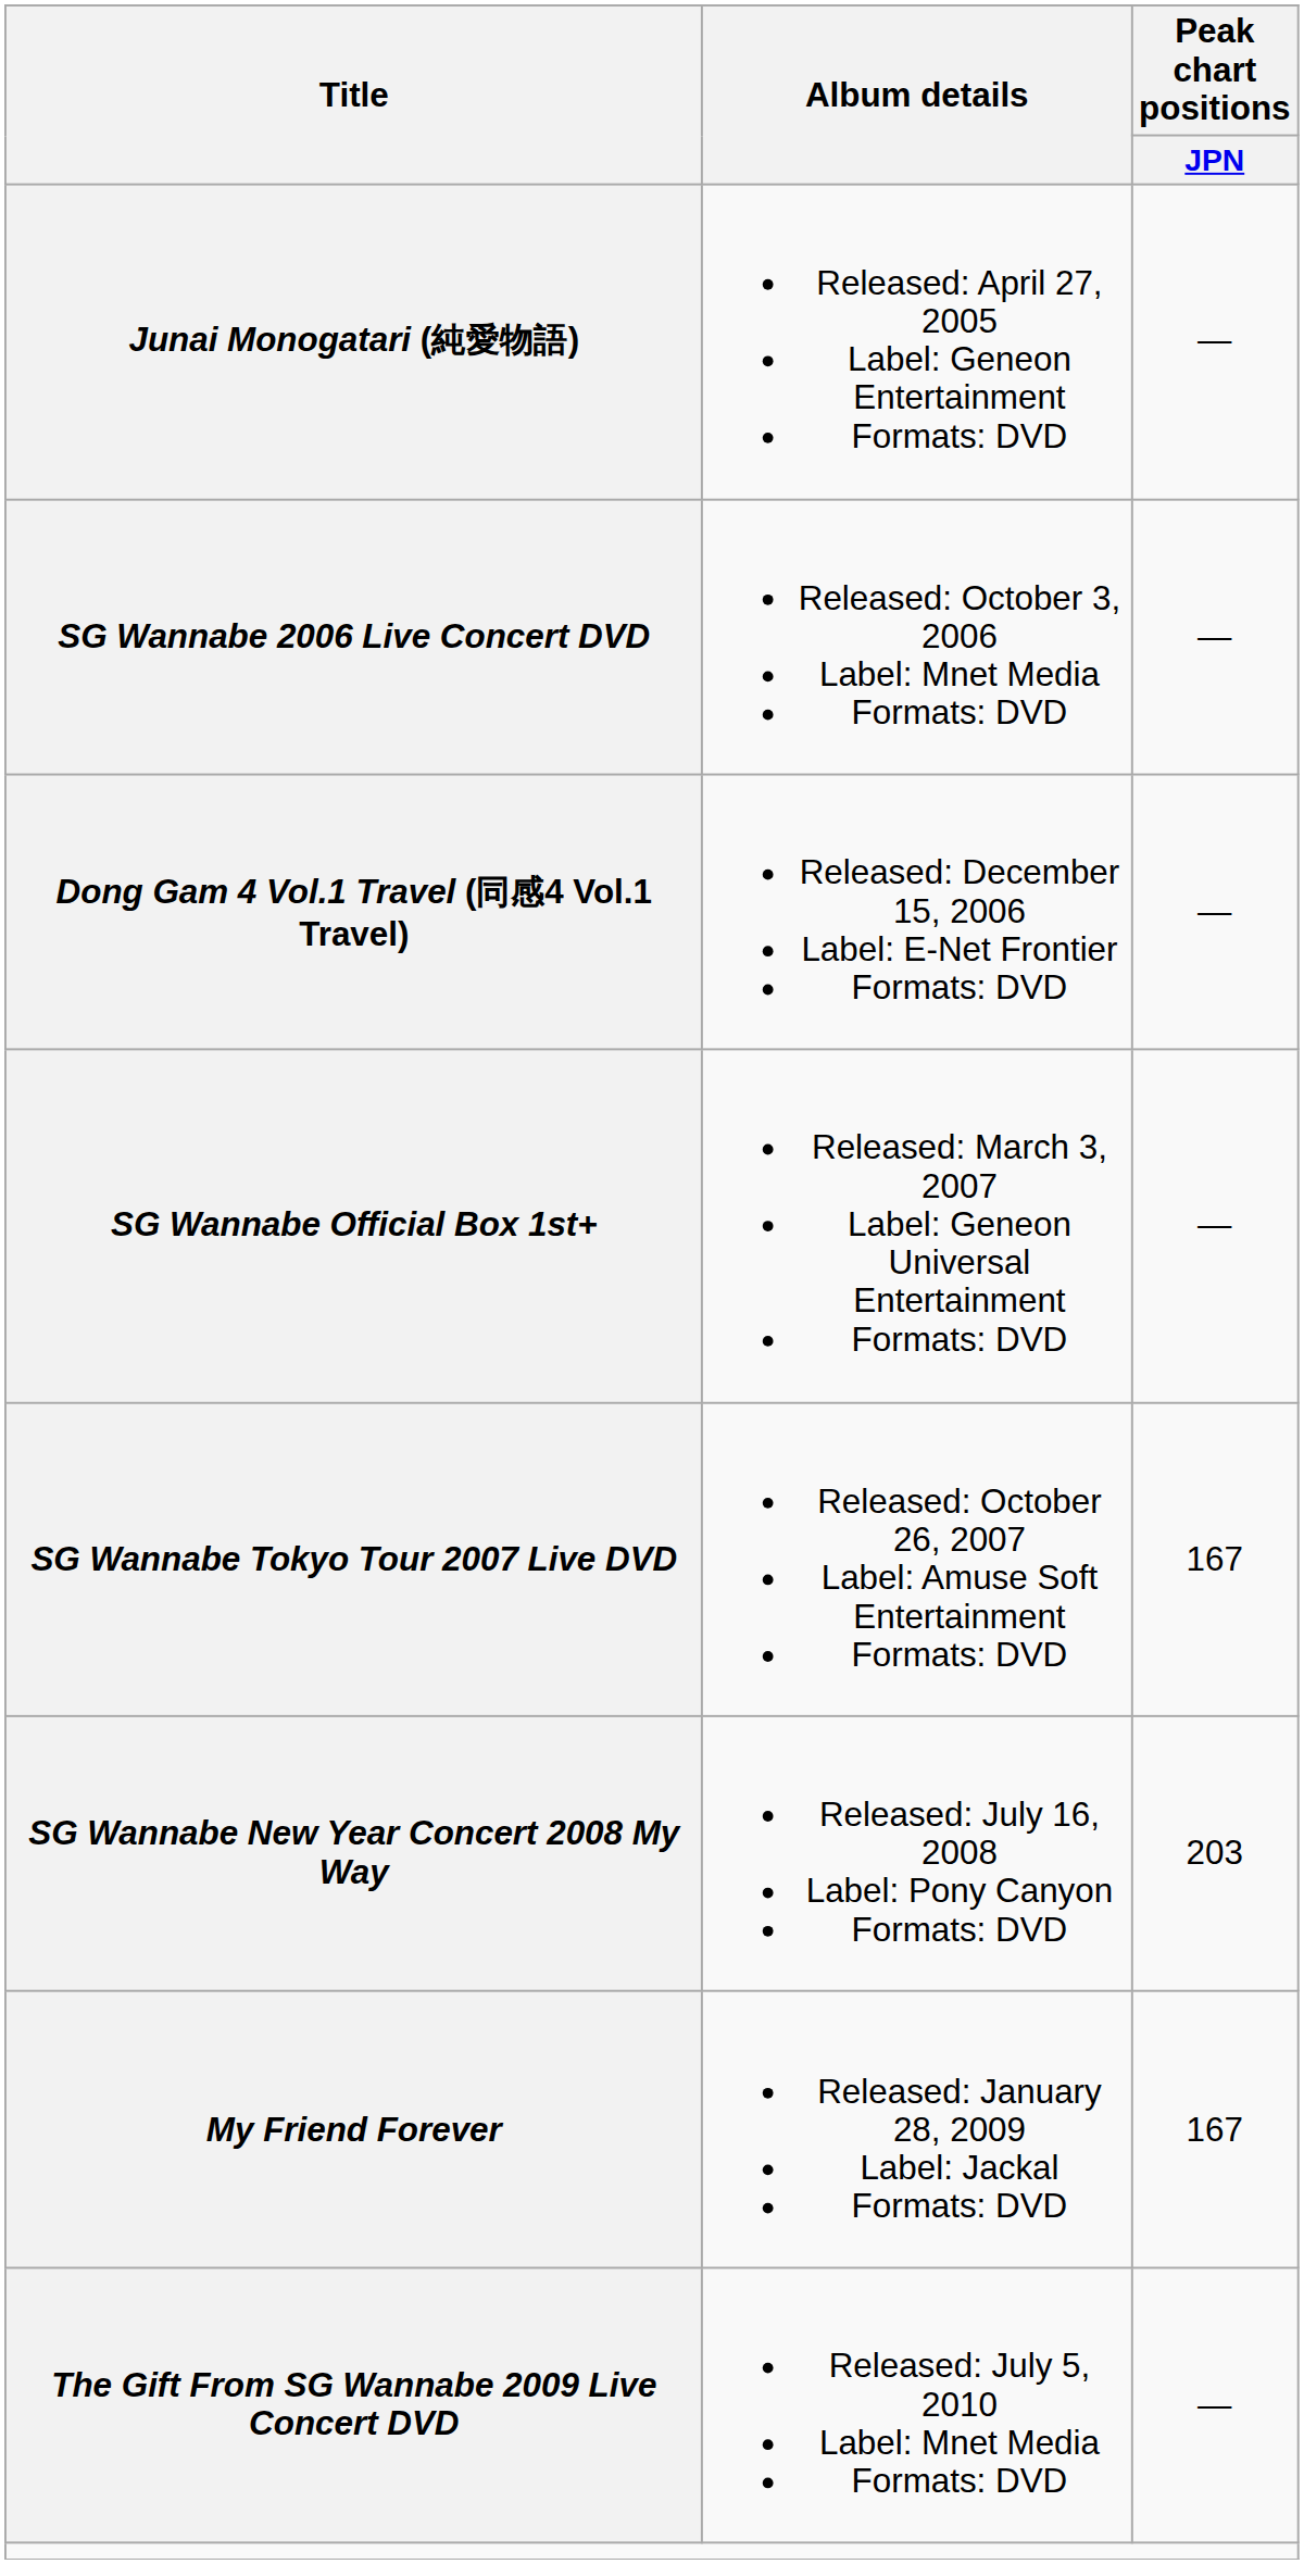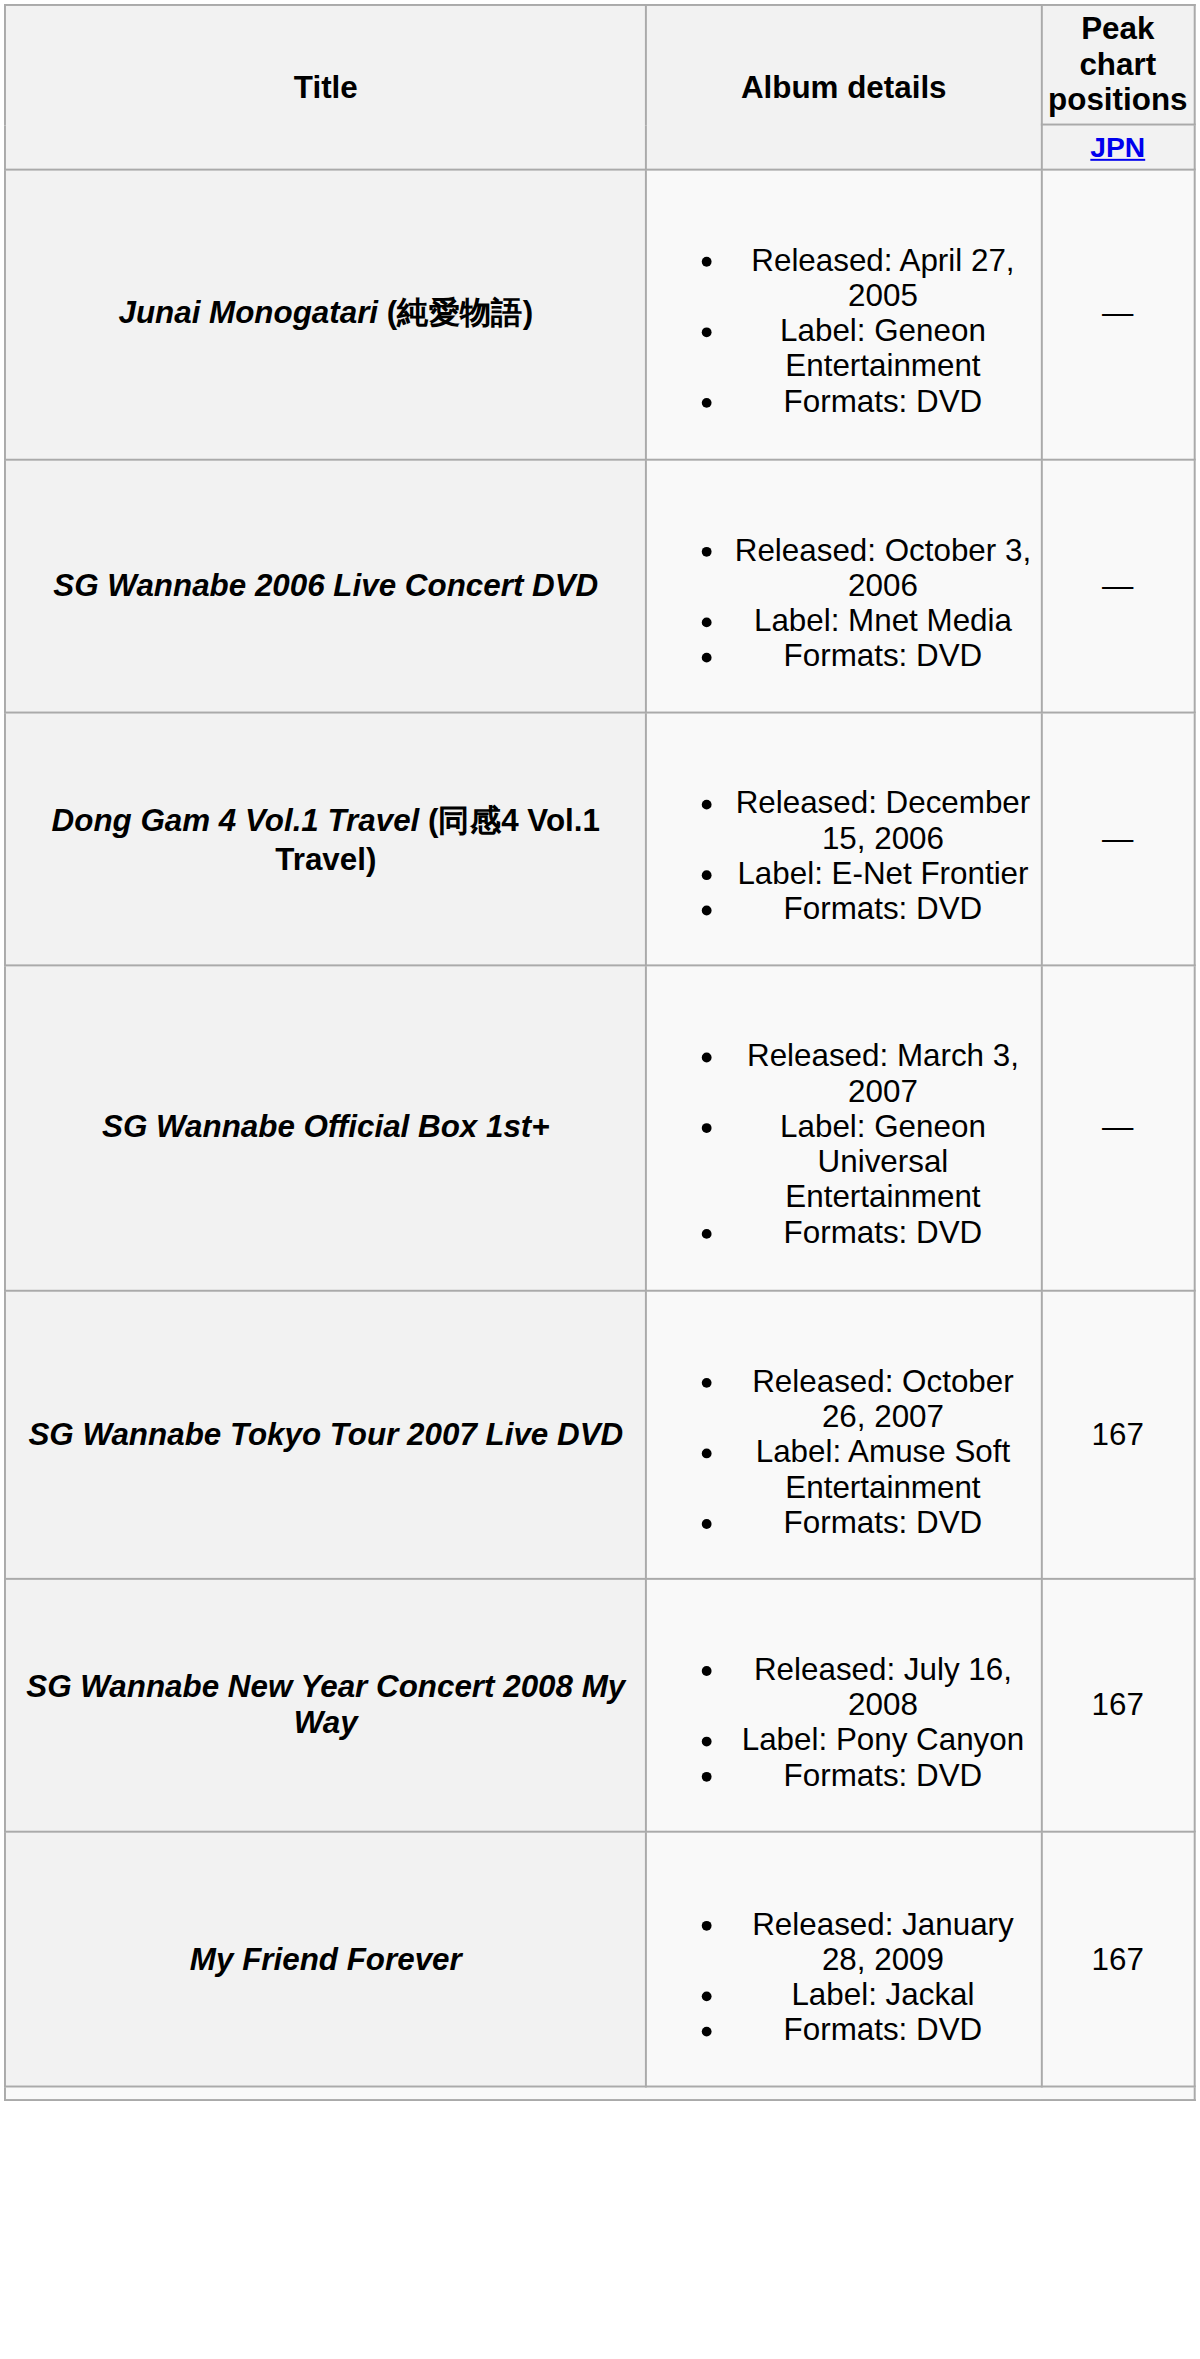SG Wannabe New Year Concert 2008 My Way | Peak chart positions / JPN: 203 -> 167
- row: The Gift From SG Wannabe 2009 Live Concert DVD | Released: July 5, 2010 Label: Mnet Media Formats: DVD | —
